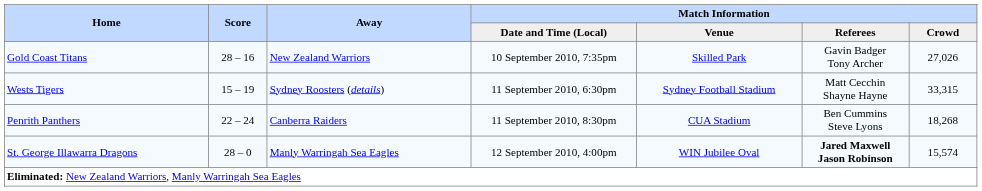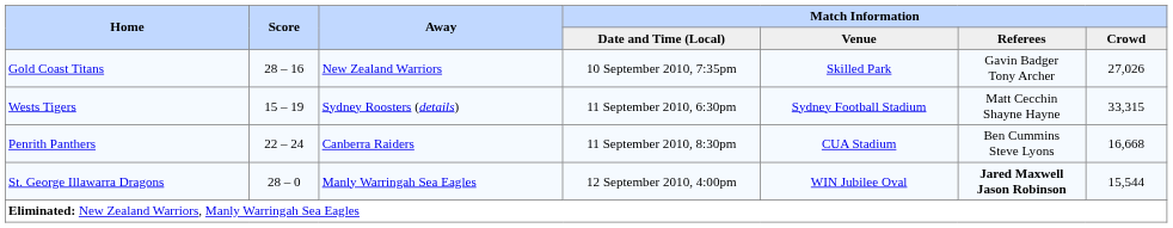Penrith Panthers | Match Information / Crowd: 18,268 -> 16,668
St. George Illawarra Dragons | Match Information / Crowd: 15,574 -> 15,544
